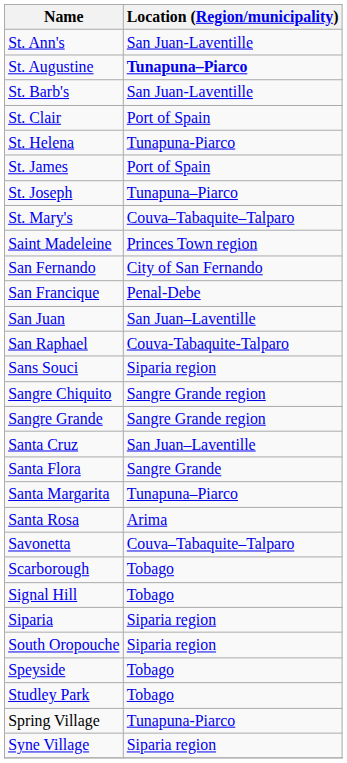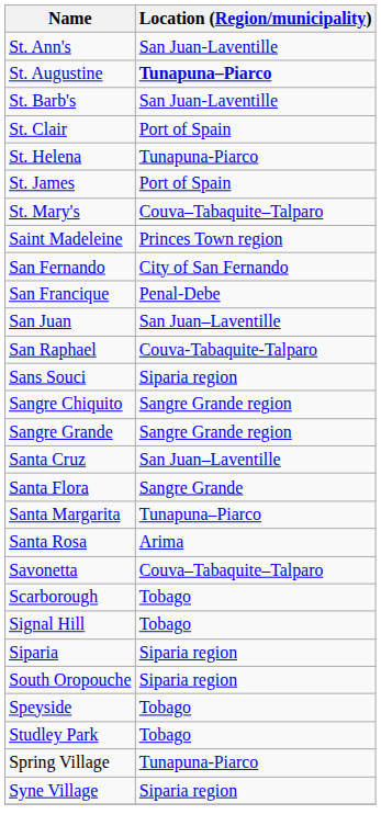- row: St. Joseph | Tunapuna–Piarco
